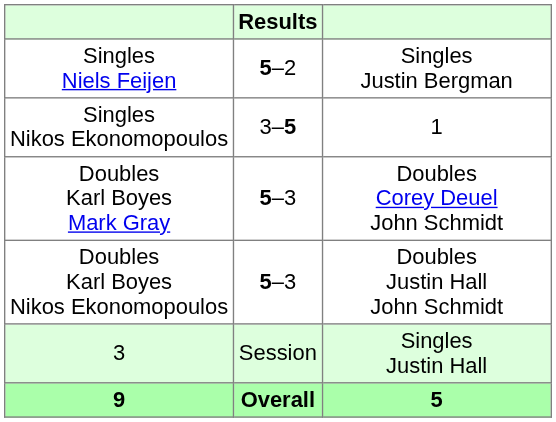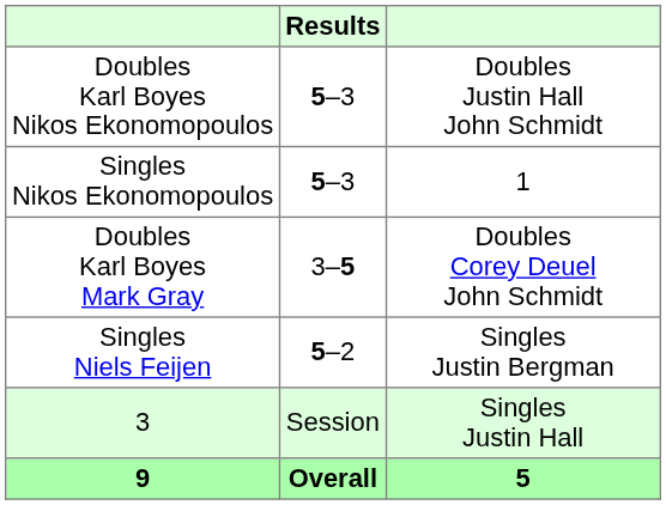rows swapped: Doubles Karl Boyes Nikos Ekonomopoulos <-> Singles Niels Feijen
Singles Nikos Ekonomopoulos | Results: 3–5 -> 5–3
Doubles Karl Boyes Mark Gray | Results: 5–3 -> 3–5
